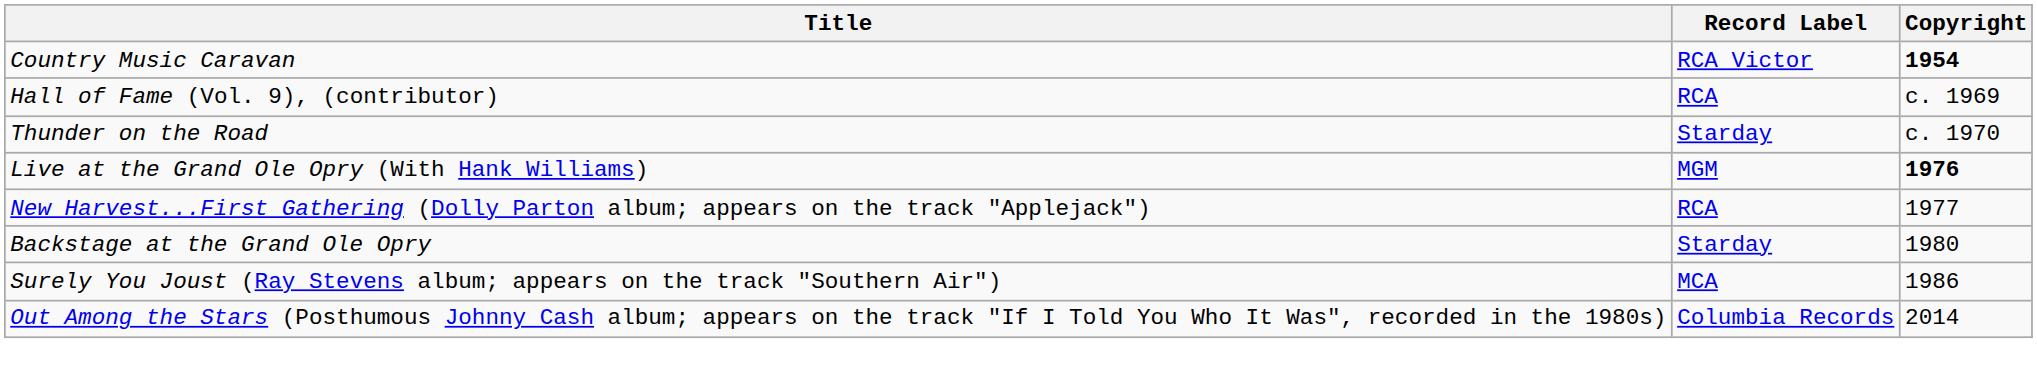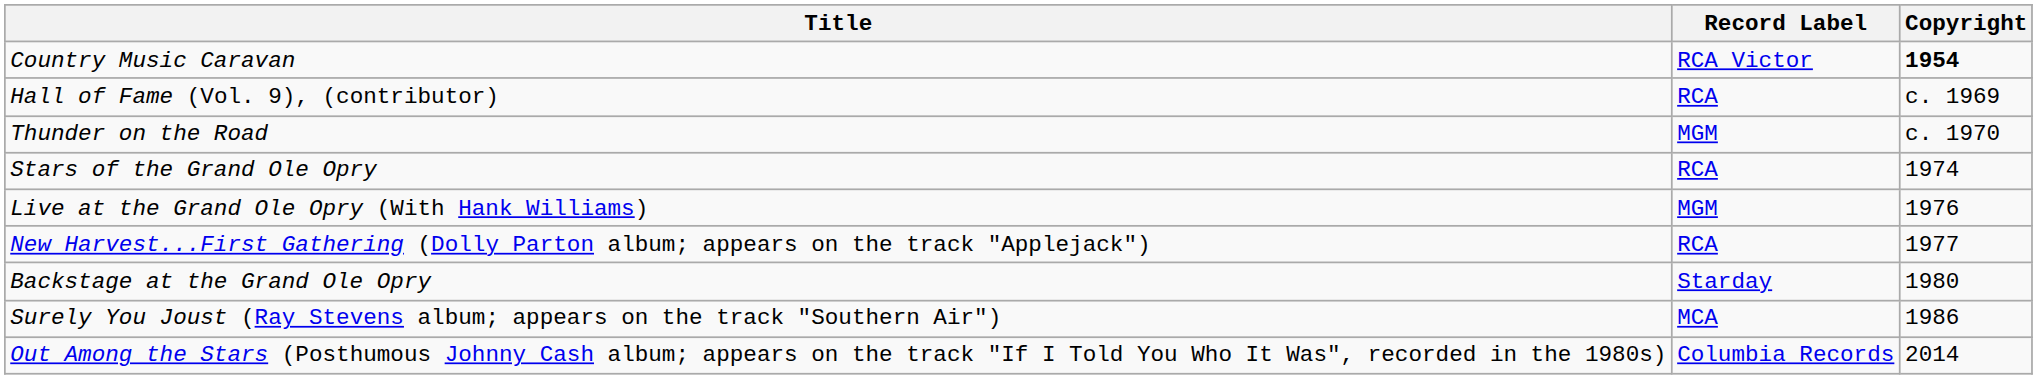Thunder on the Road | Record Label: Starday -> MGM
+ row: Stars of the Grand Ole Opry | RCA | 1974
Live at the Grand Ole Opry (With Hank Williams) | Copyright: bold -> normal
